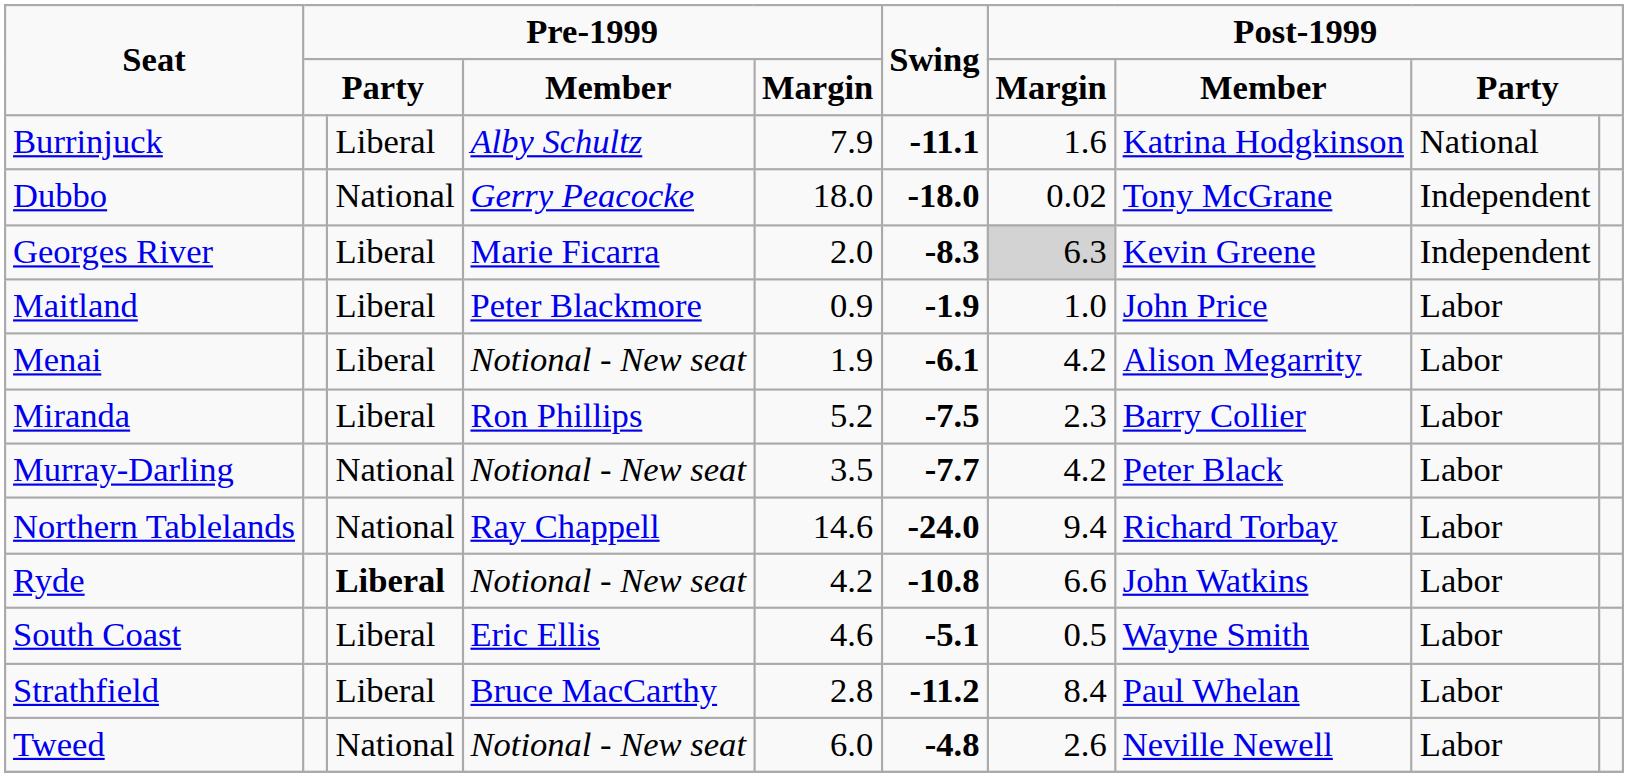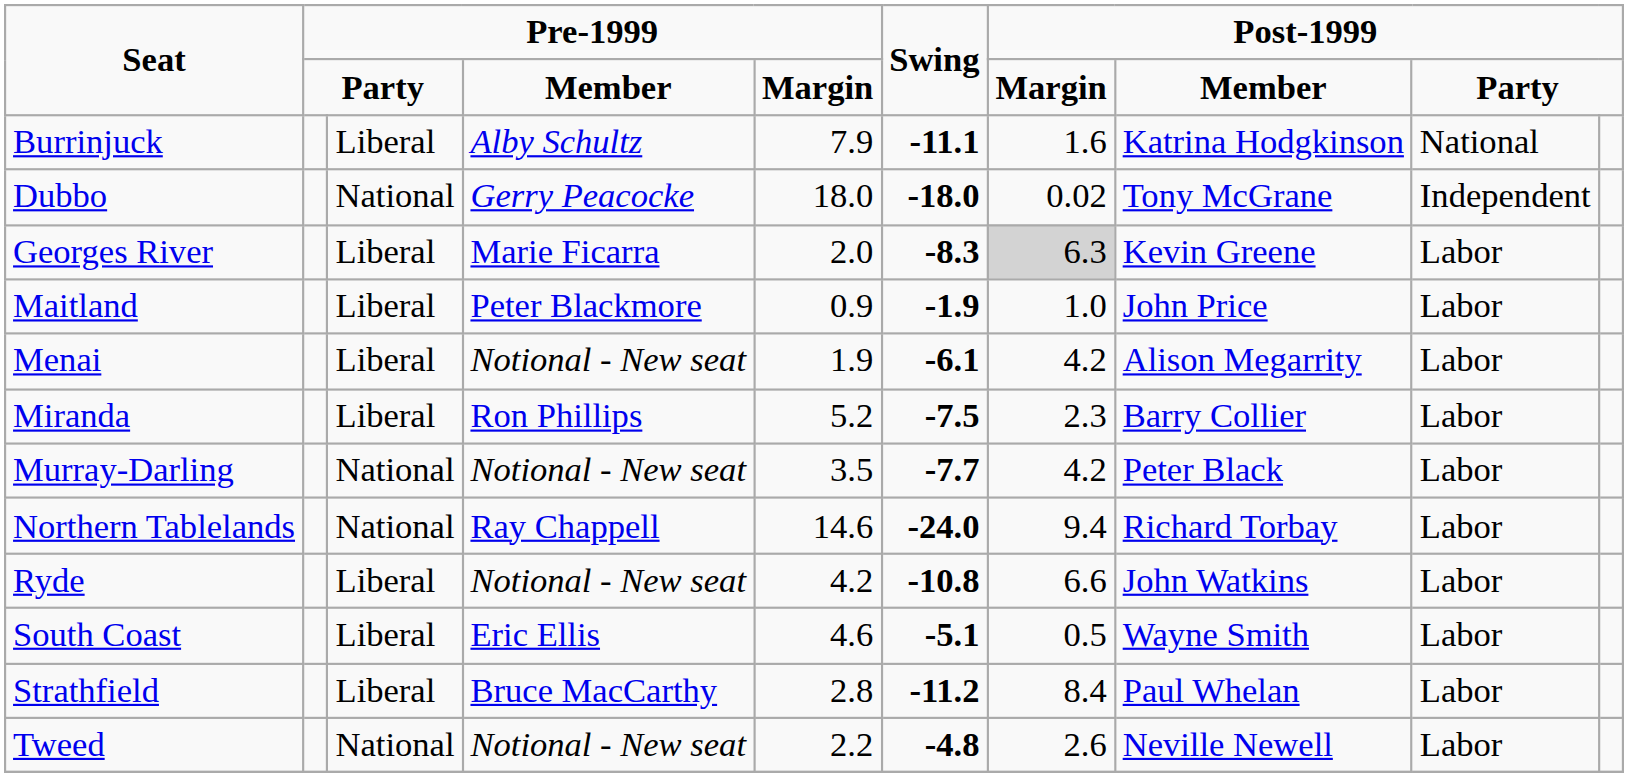Georges River | column 9: Independent -> Labor
Ryde | column 3: bold -> normal
Tweed | column 5: 6.0 -> 2.2
